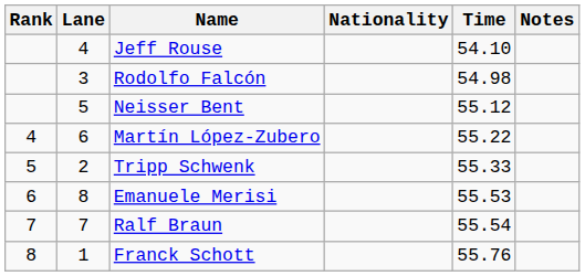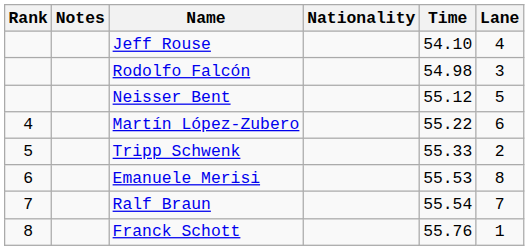columns swapped: Lane <-> Notes
